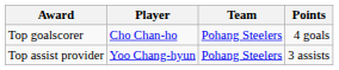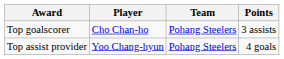Top goalscorer | Points: 4 goals -> 3 assists
Top assist provider | Points: 3 assists -> 4 goals
